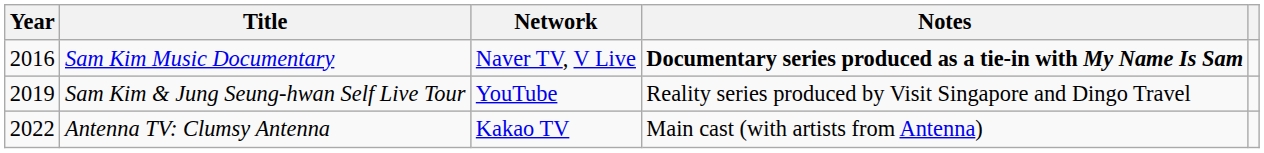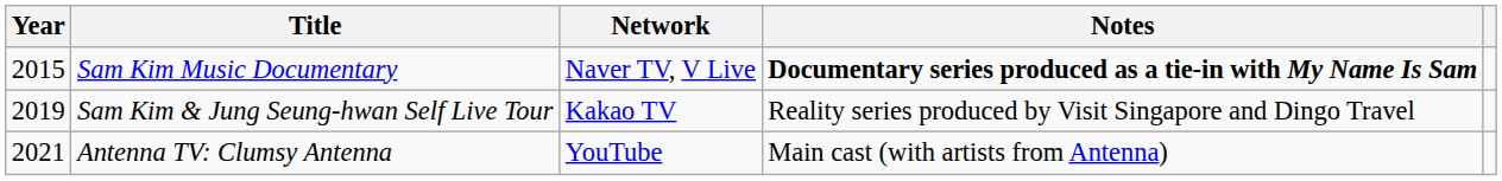Sam Kim Music Documentary | Year: 2016 -> 2015
Sam Kim & Jung Seung-hwan Self Live Tour | Network: YouTube -> Kakao TV
Antenna TV: Clumsy Antenna | Year: 2022 -> 2021
Antenna TV: Clumsy Antenna | Network: Kakao TV -> YouTube
